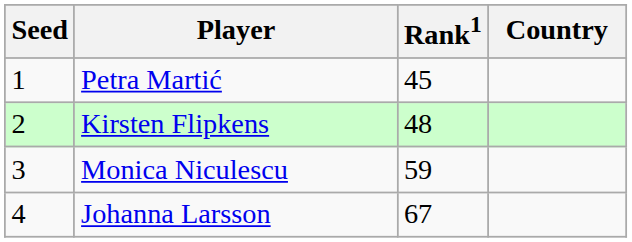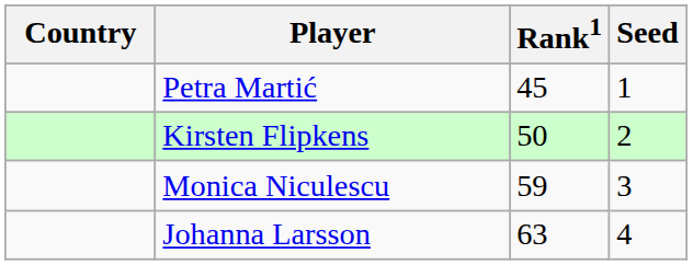columns swapped: Country <-> Seed
Kirsten Flipkens | Rank1: 48 -> 50
Johanna Larsson | Rank1: 67 -> 63
